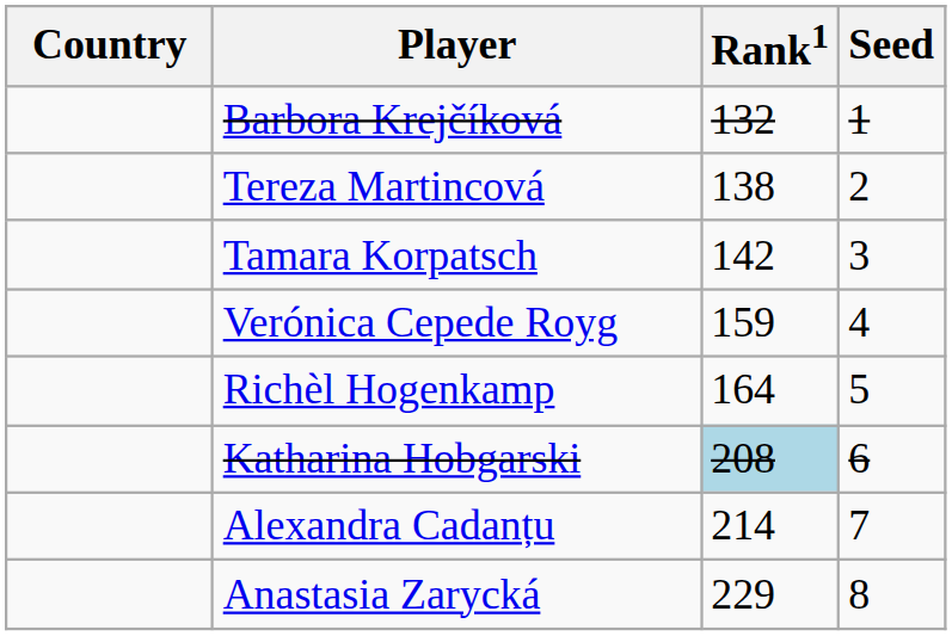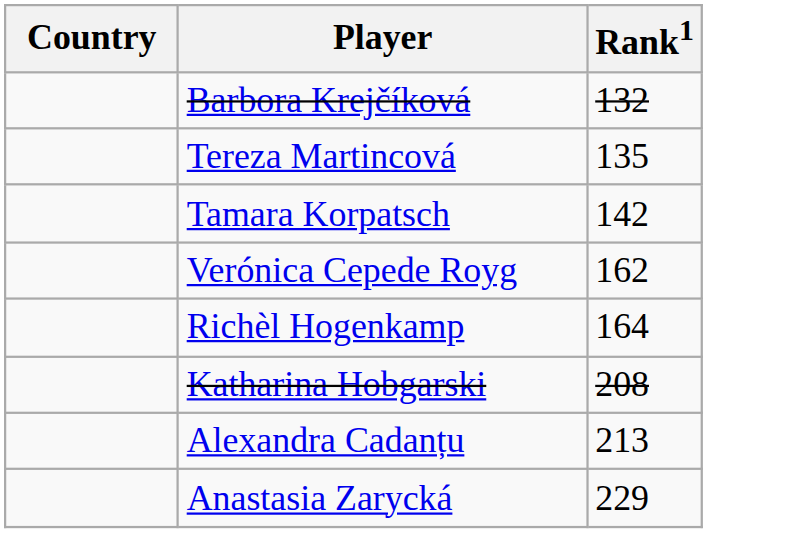- column: Seed | 1 | 2 | 3 | 4 | 5 | 6 | 7 | 8
Tereza Martincová | Rank1: 138 -> 135
Verónica Cepede Royg | Rank1: 159 -> 162
Katharina Hobgarski | Rank1: lightblue background -> no background
Alexandra Cadanțu | Rank1: 214 -> 213
